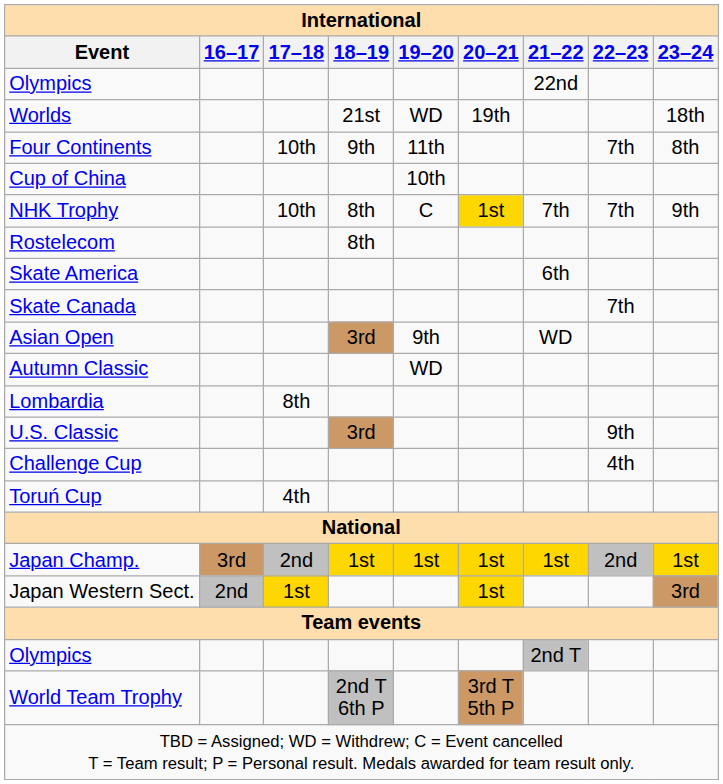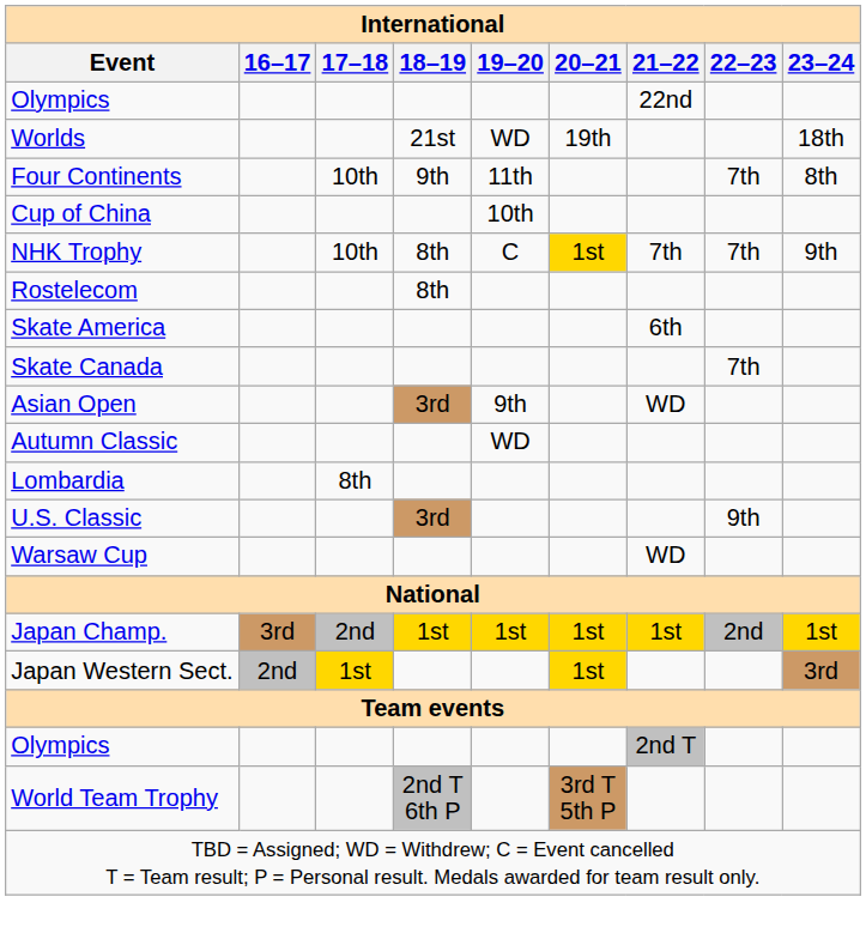+ row: Warsaw Cup | WD
- row: Challenge Cup | 4th
- row: Toruń Cup | 4th
